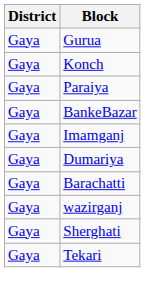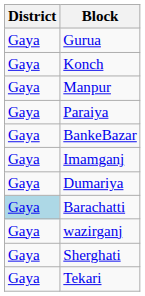+ row: Gaya | Manpur
Barachatti | District: no background -> lightblue background
